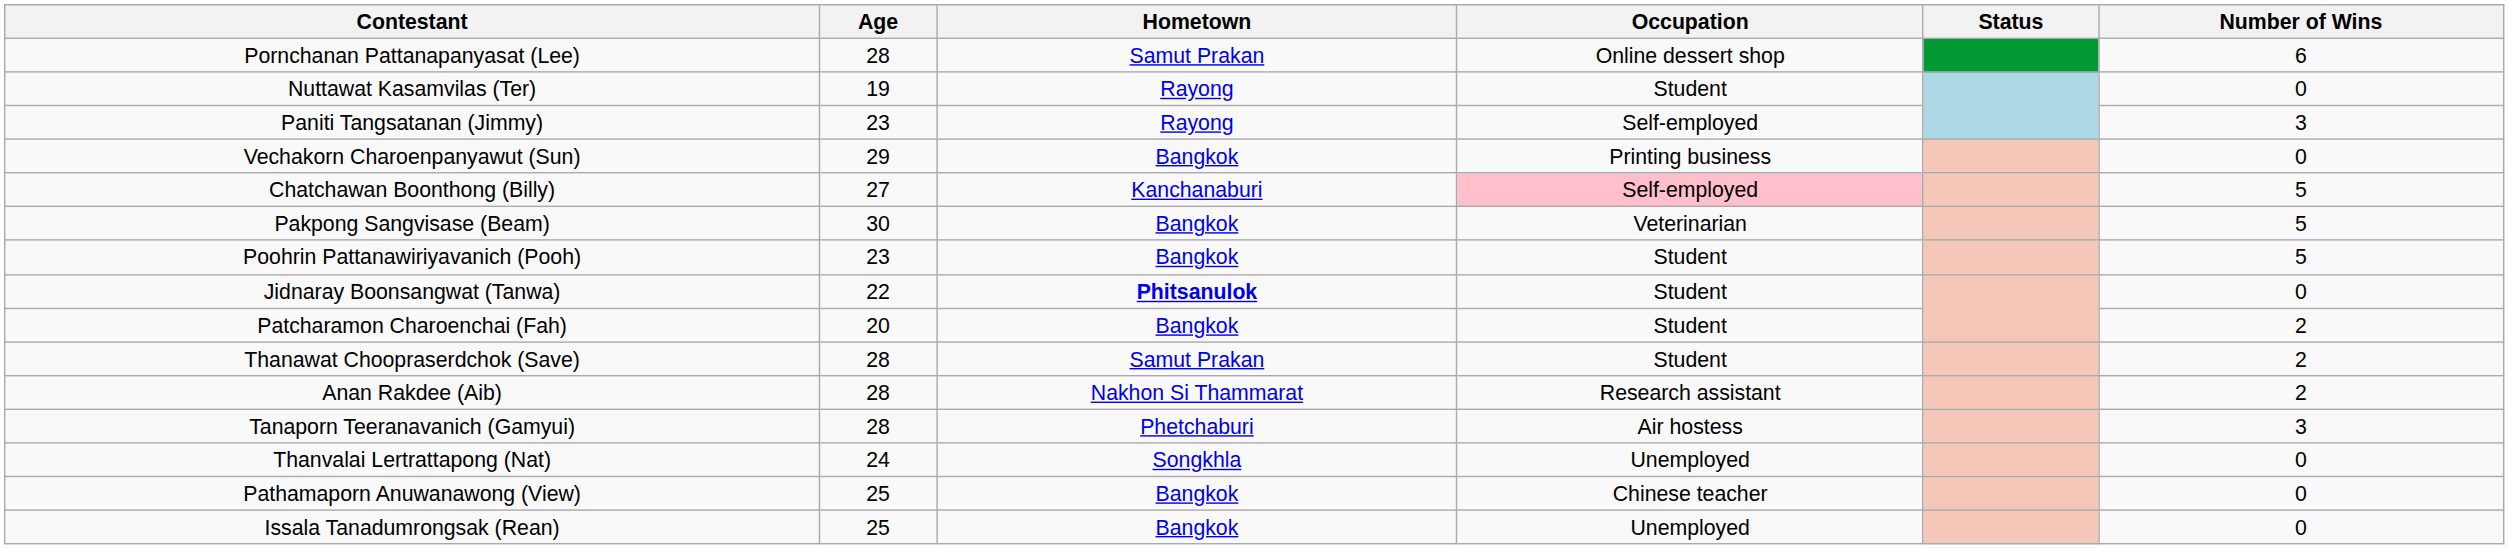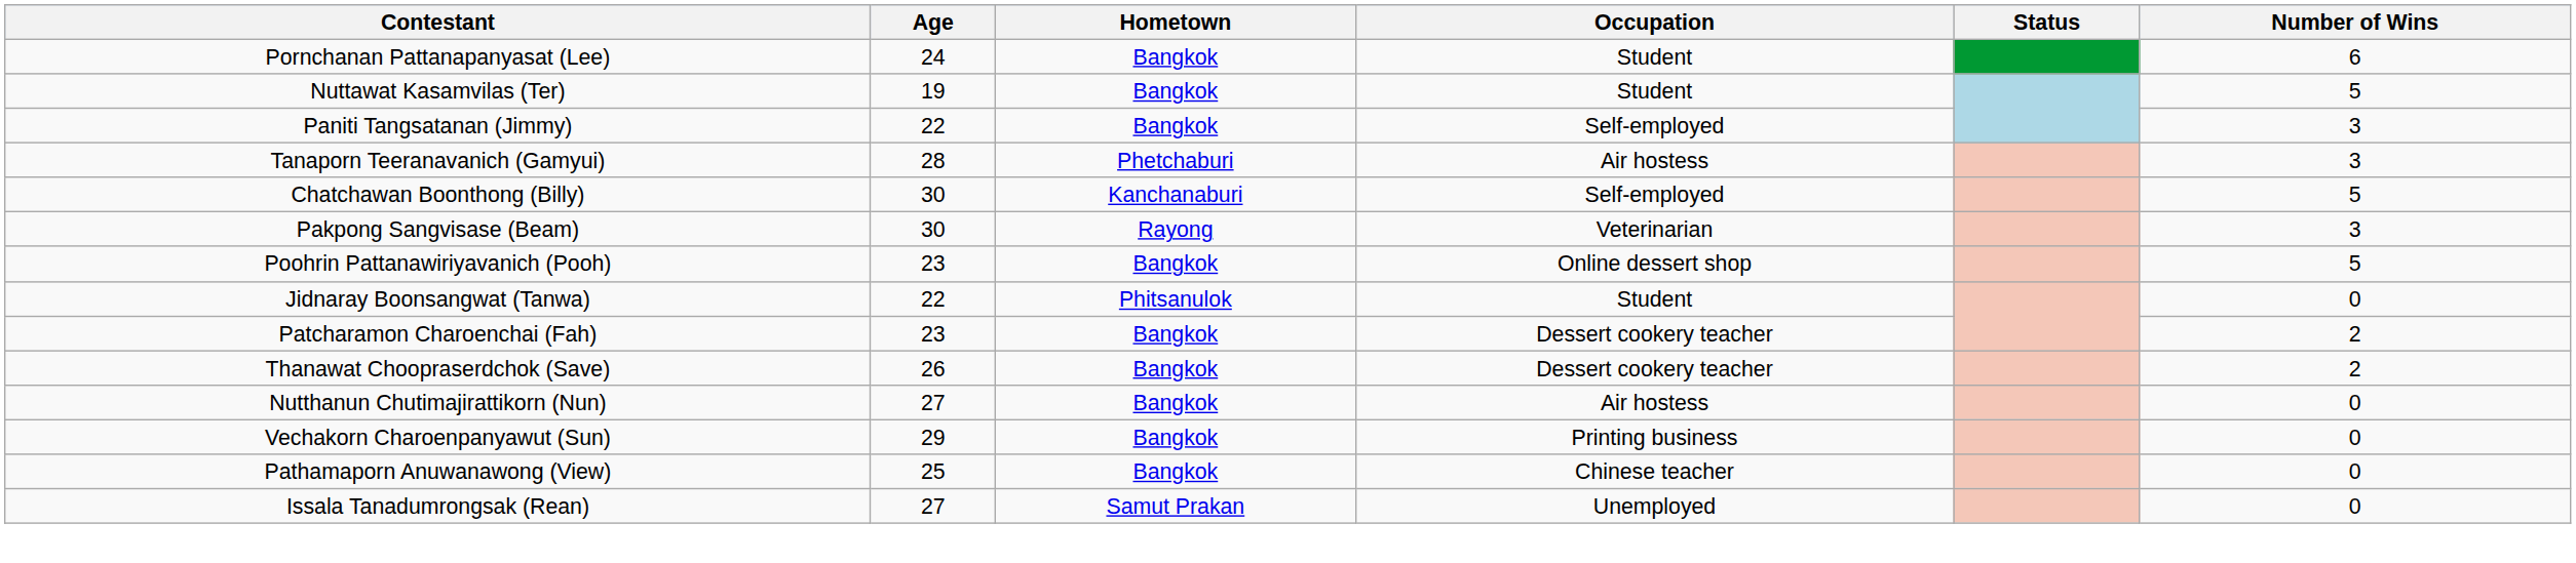Pornchanan Pattanapanyasat (Lee) | Age: 28 -> 24
Pornchanan Pattanapanyasat (Lee) | Hometown: Samut Prakan -> Bangkok
Pornchanan Pattanapanyasat (Lee) | Occupation: Online dessert shop -> Student
Nuttawat Kasamvilas (Ter) | Hometown: Rayong -> Bangkok
Nuttawat Kasamvilas (Ter) | Number of Wins: 0 -> 5
Paniti Tangsatanan (Jimmy) | Age: 23 -> 22
Paniti Tangsatanan (Jimmy) | Hometown: Rayong -> Bangkok
rows swapped: Tanaporn Teeranavanich (Gamyui) <-> Vechakorn Charoenpanyawut (Sun)
Chatchawan Boonthong (Billy) | Age: 27 -> 30
Chatchawan Boonthong (Billy) | Occupation: pink background -> no background
Pakpong Sangvisase (Beam) | Hometown: Bangkok -> Rayong
Pakpong Sangvisase (Beam) | Number of Wins: 5 -> 3
Poohrin Pattanawiriyavanich (Pooh) | Occupation: Student -> Online dessert shop
Jidnaray Boonsangwat (Tanwa) | Hometown: bold -> normal
Patcharamon Charoenchai (Fah) | Age: 20 -> 23
Patcharamon Charoenchai (Fah) | Occupation: Student -> Dessert cookery teacher
Thanawat Choopraserdchok (Save) | Age: 28 -> 26
Thanawat Choopraserdchok (Save) | Hometown: Samut Prakan -> Bangkok
Thanawat Choopraserdchok (Save) | Occupation: Student -> Dessert cookery teacher
- row: Anan Rakdee (Aib) | 28 | Nakhon Si Thammarat | Research assistant | 2
+ row: Nutthanun Chutimajirattikorn (Nun) | 27 | Bangkok | Air hostess | 0
- row: Thanvalai Lertrattapong (Nat) | 24 | Songkhla | Unemployed | 0
Issala Tanadumrongsak (Rean) | Age: 25 -> 27
Issala Tanadumrongsak (Rean) | Hometown: Bangkok -> Samut Prakan
